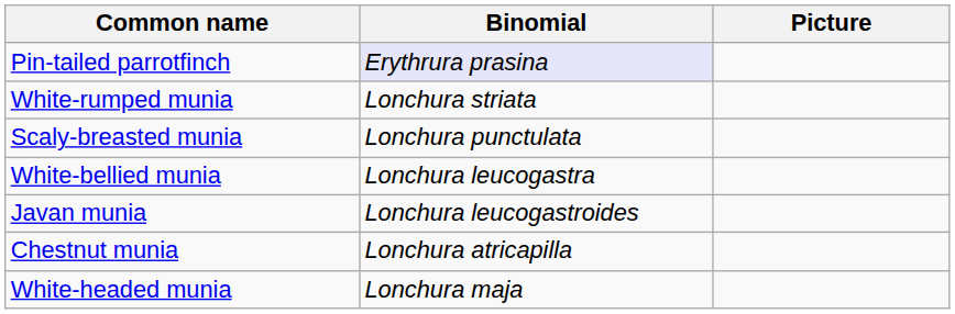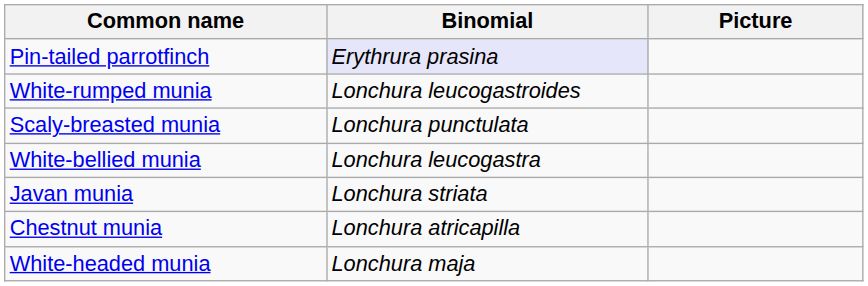White-rumped munia | Binomial: Lonchura striata -> Lonchura leucogastroides
Javan munia | Binomial: Lonchura leucogastroides -> Lonchura striata
